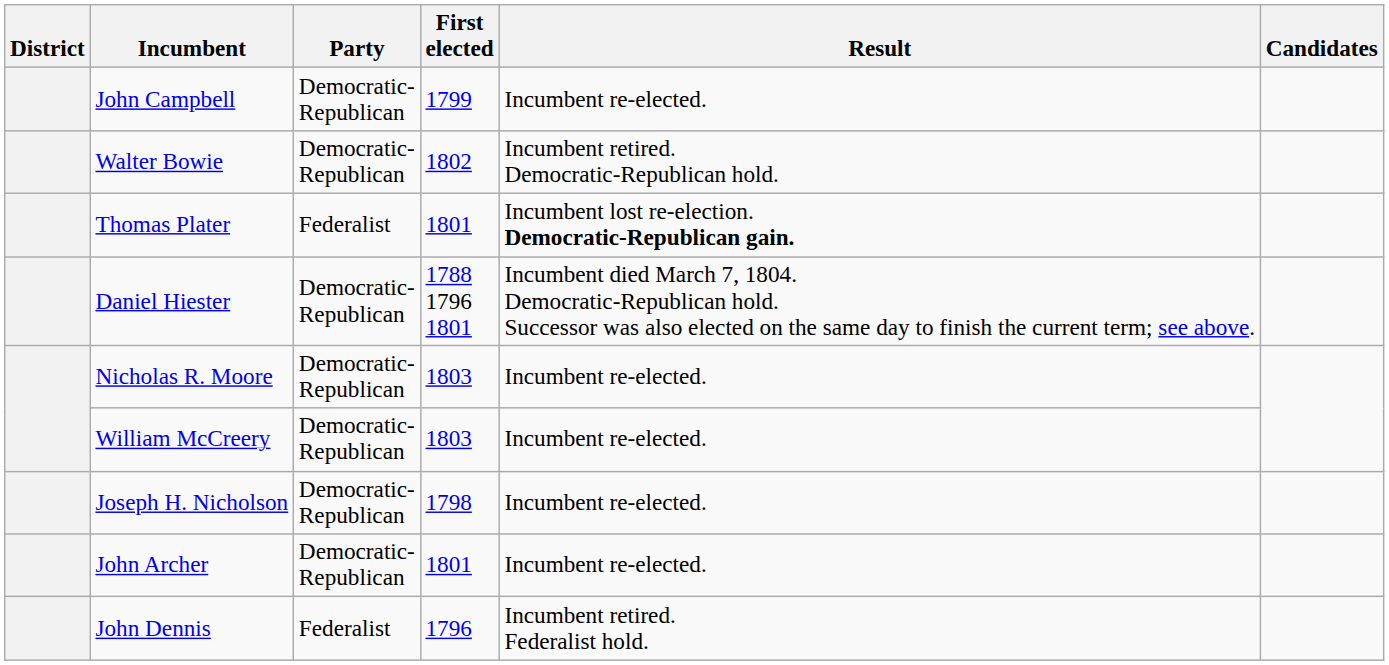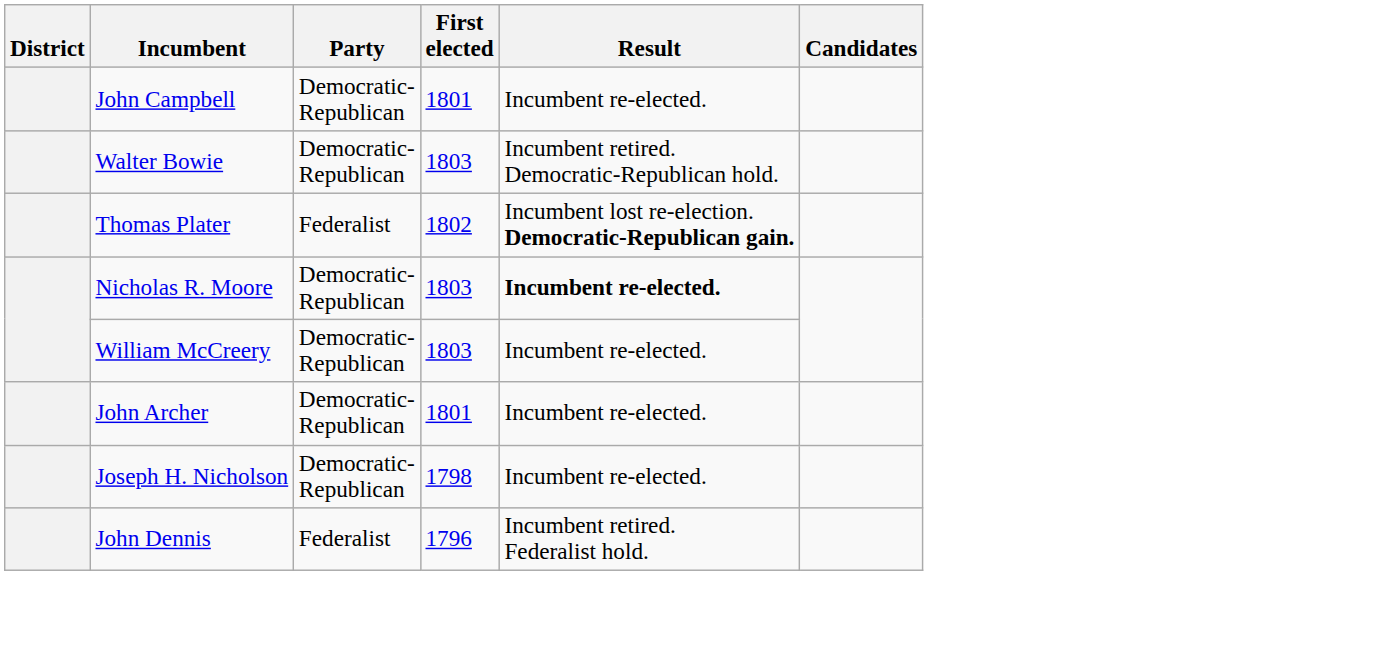John Campbell | First elected: 1799 -> 1801
Walter Bowie | First elected: 1802 -> 1803
Thomas Plater | First elected: 1801 -> 1802
- row: Daniel Hiester | Democratic- Republican | 1788 1796 1801 | Incumbent died March 7, 1804. Democratic-Republican hold. Successor was also elected on the same day to finish the current term; see above.
Nicholas R. Moore | Result: normal -> bold
rows swapped: John Archer <-> Joseph H. Nicholson
